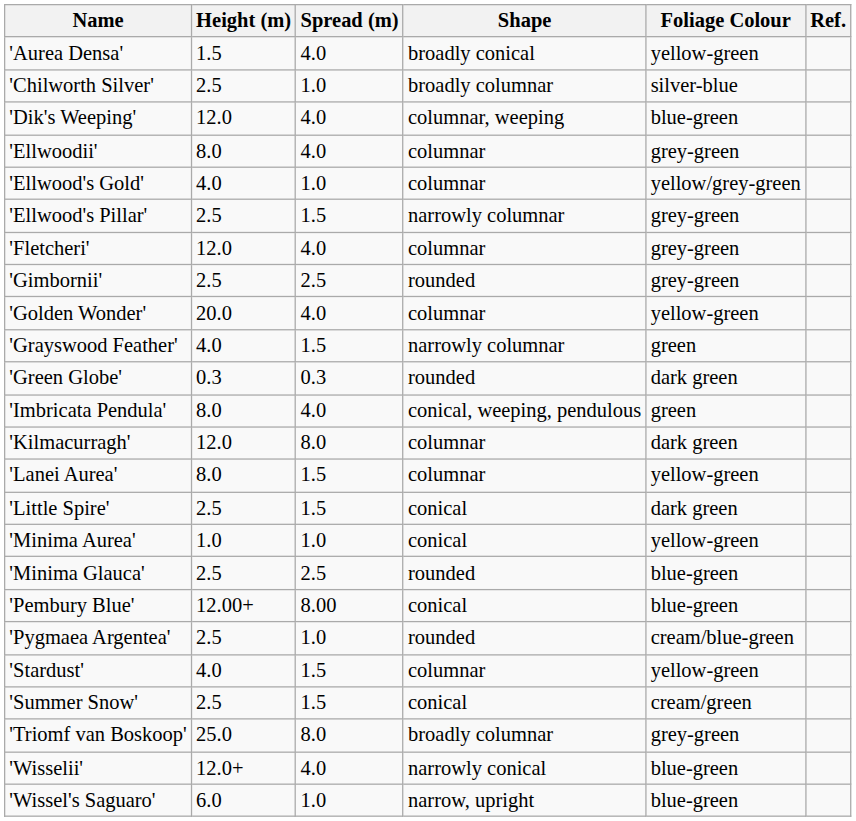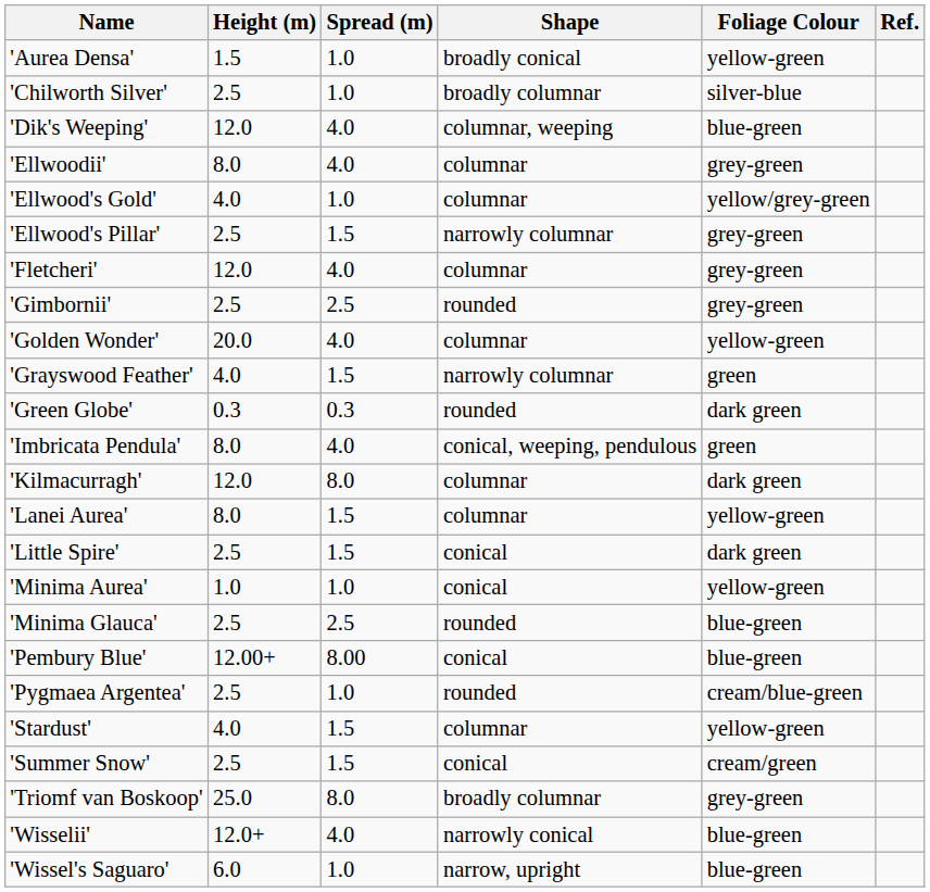'Aurea Densa' | Spread (m): 4.0 -> 1.0
